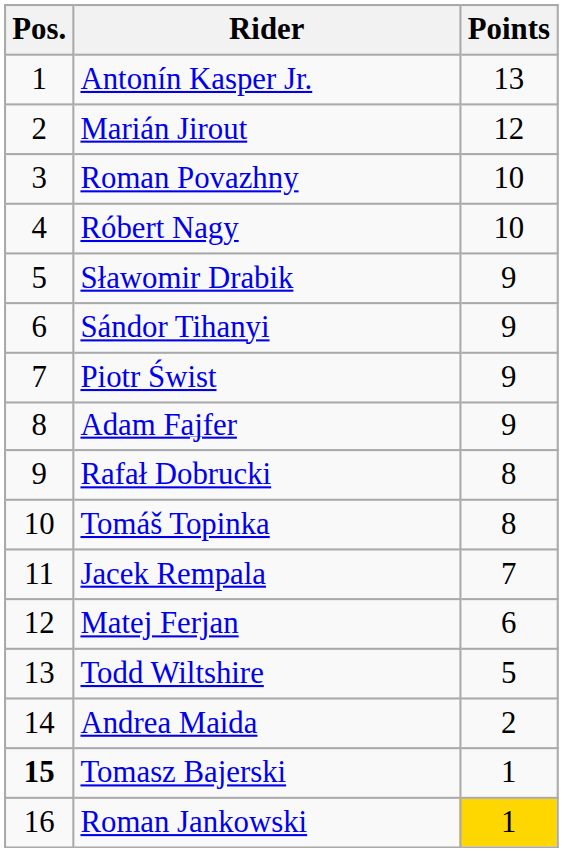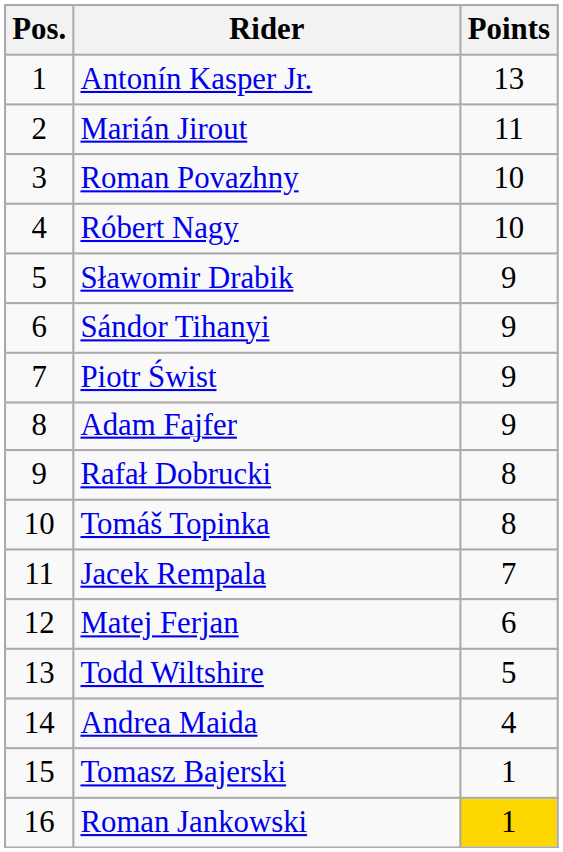Marián Jirout | Points: 12 -> 11
Andrea Maida | Points: 2 -> 4
Tomasz Bajerski | Pos.: bold -> normal
